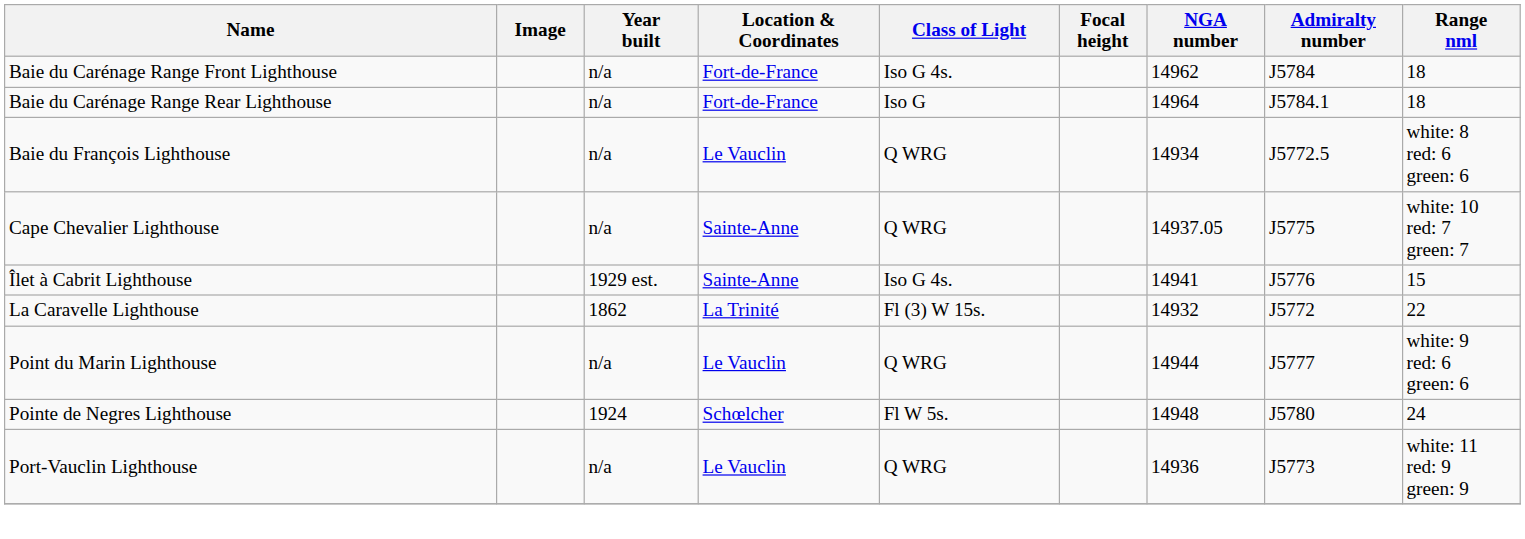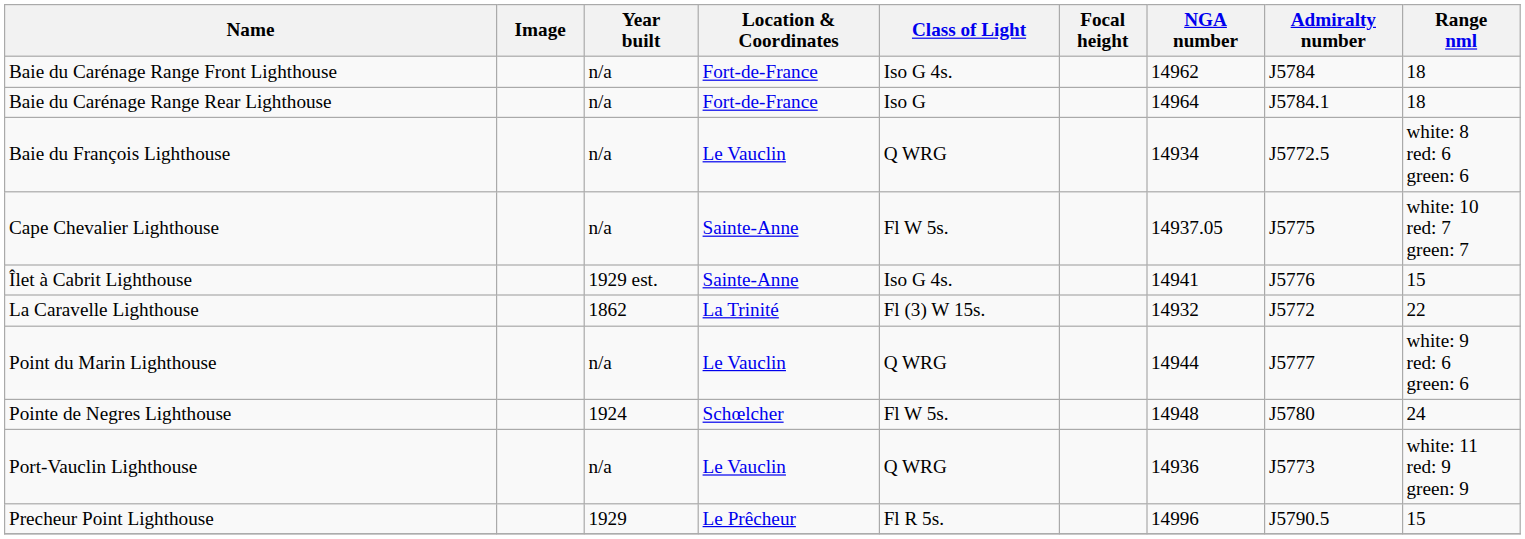Cape Chevalier Lighthouse | Class of Light: Q WRG -> Fl W 5s.
+ row: Precheur Point Lighthouse | 1929 | Le Prêcheur | Fl R 5s. | 14996 | J5790.5 | 15
